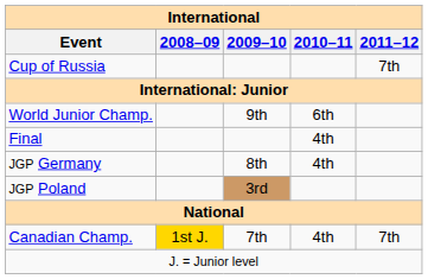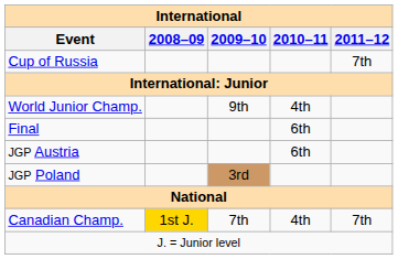World Junior Champ. | 2010–11: 6th -> 4th
Final | 2010–11: 4th -> 6th
+ row: JGP Austria | 6th
- row: JGP Germany | 8th | 4th
